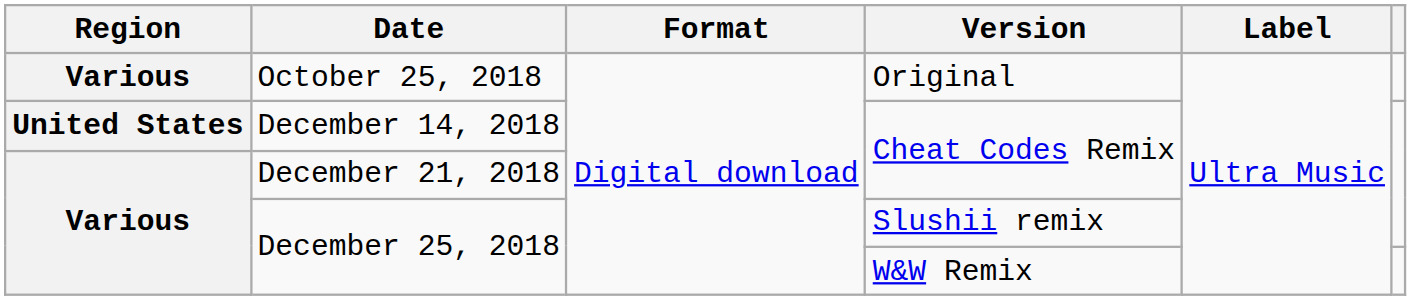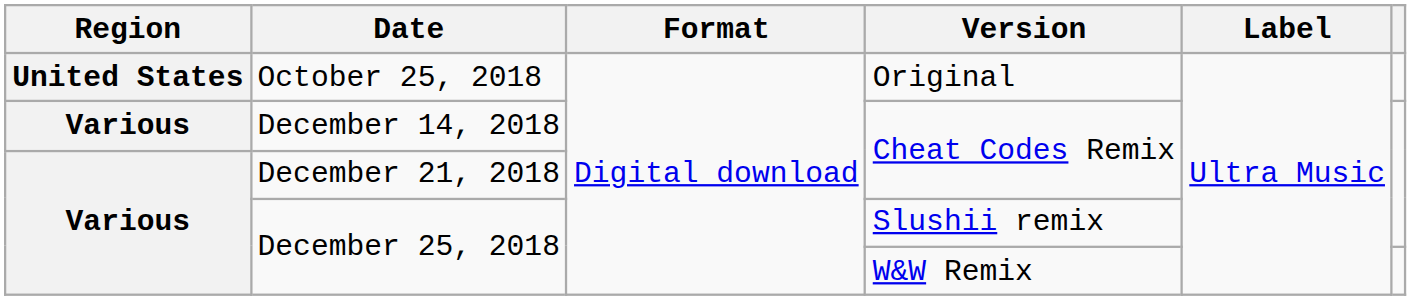October 25, 2018 | Region: Various -> United States
December 14, 2018 | Region: United States -> Various
